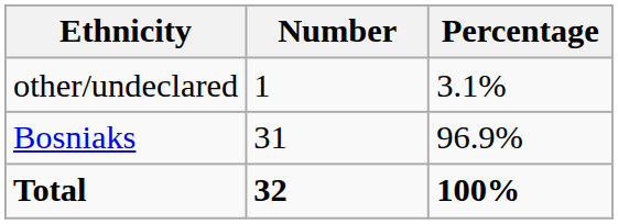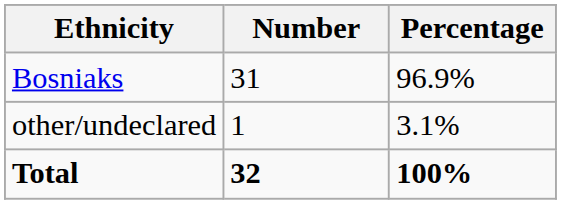rows swapped: Bosniaks <-> other/undeclared
